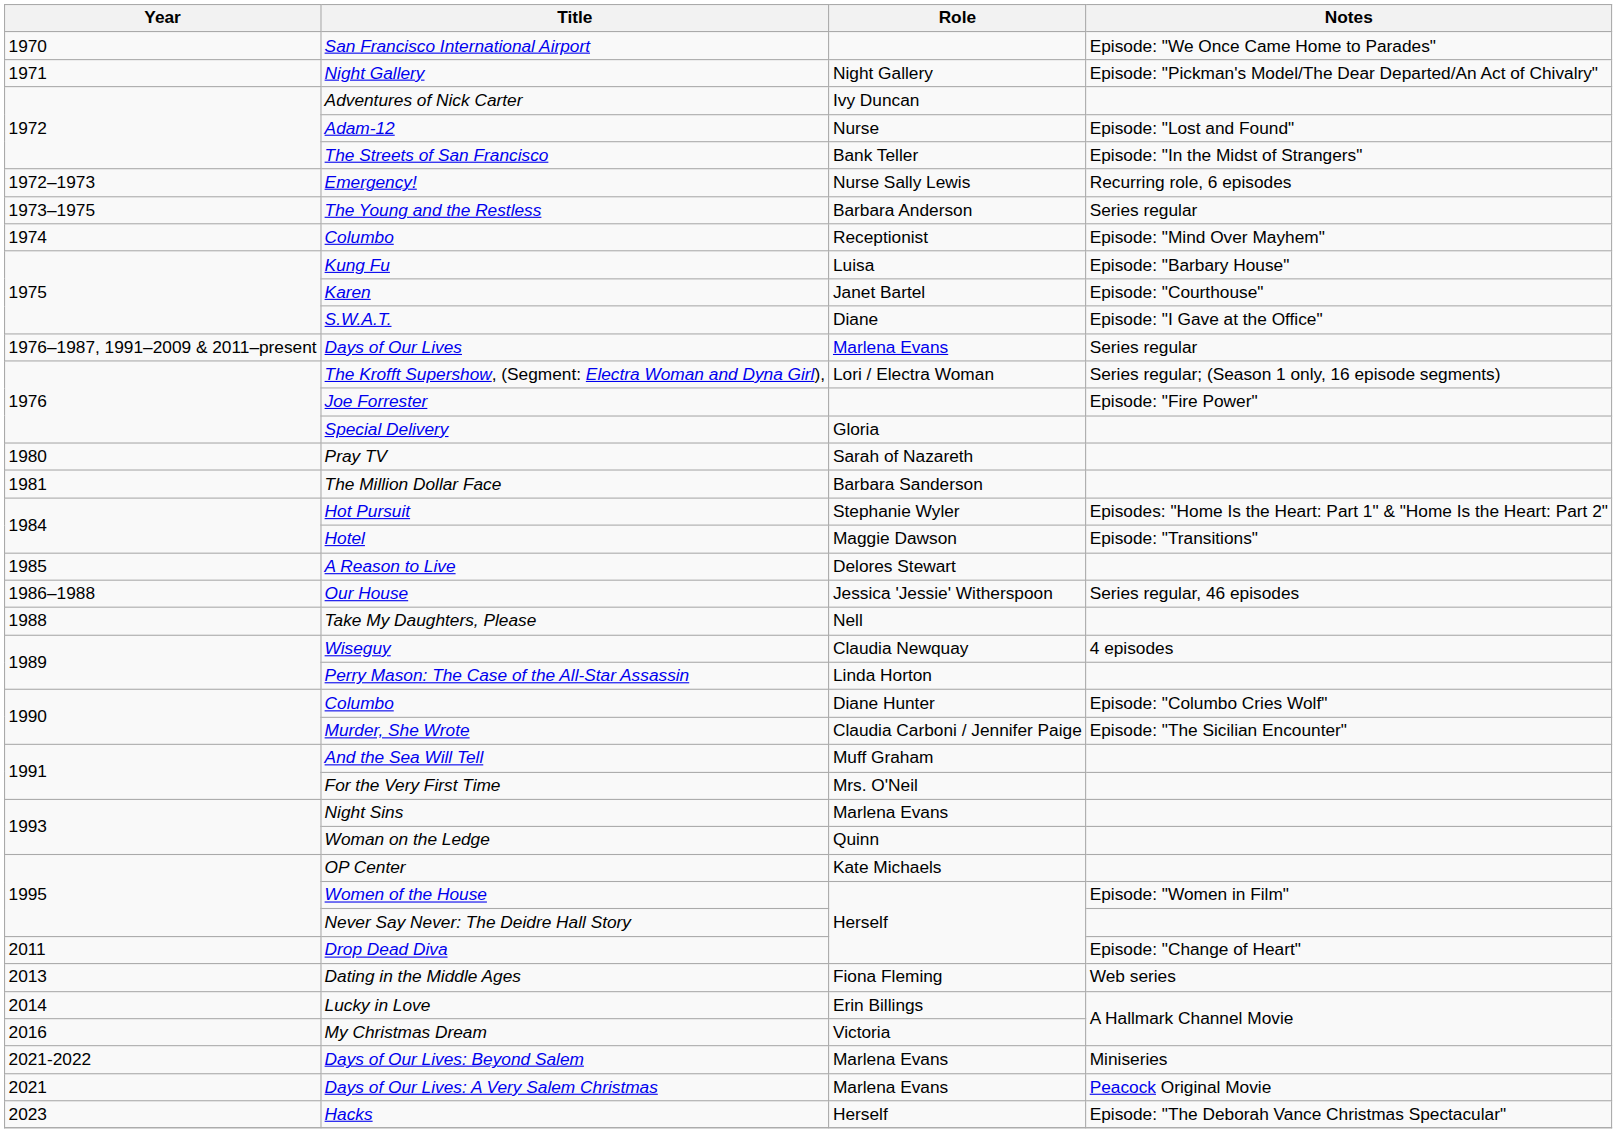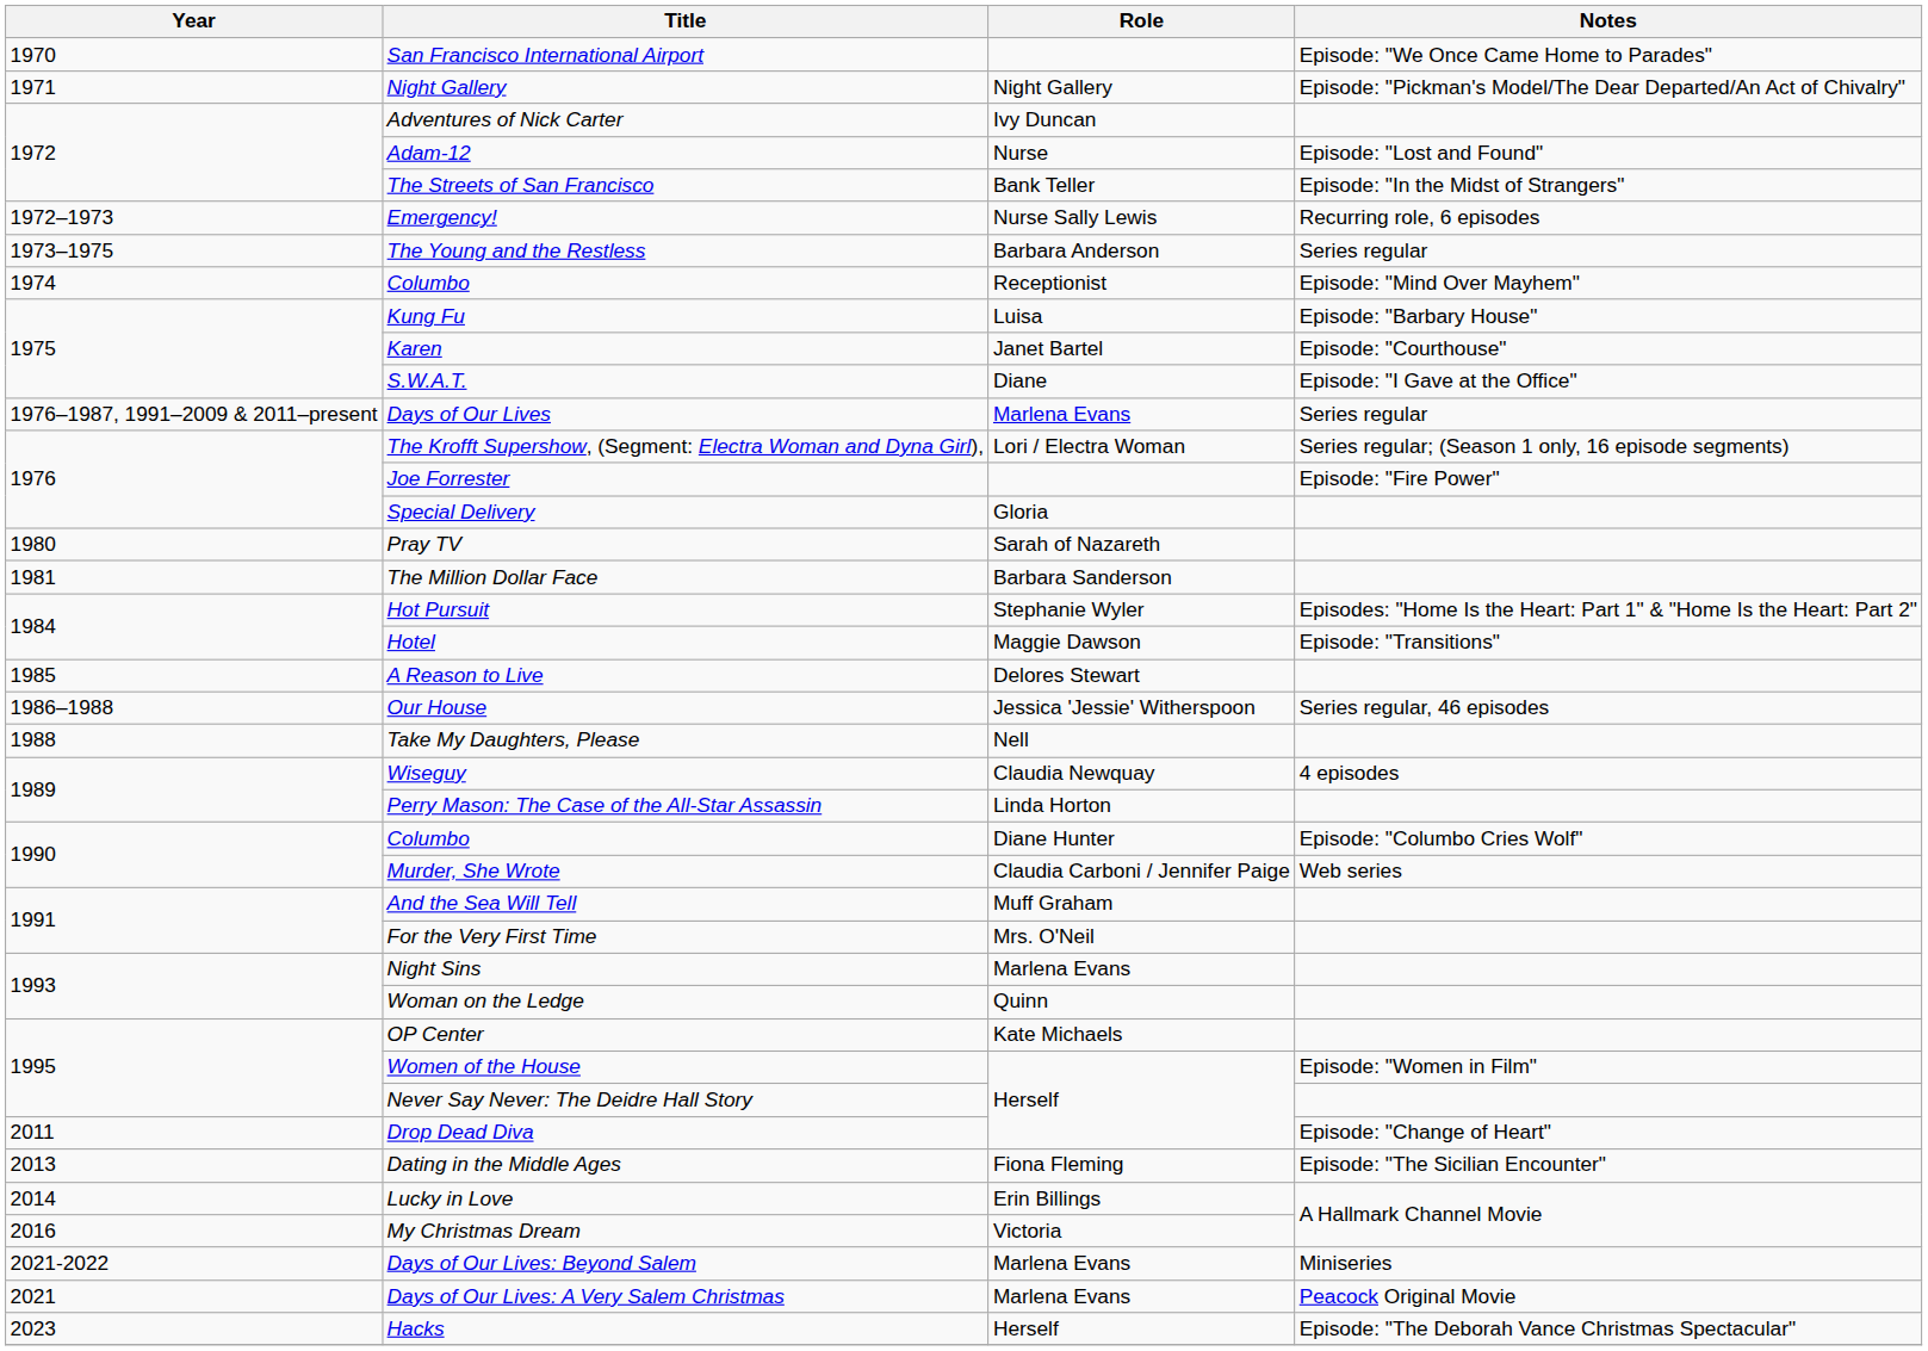Murder, She Wrote | Notes: Episode: "The Sicilian Encounter" -> Web series
Dating in the Middle Ages | Notes: Web series -> Episode: "The Sicilian Encounter"
